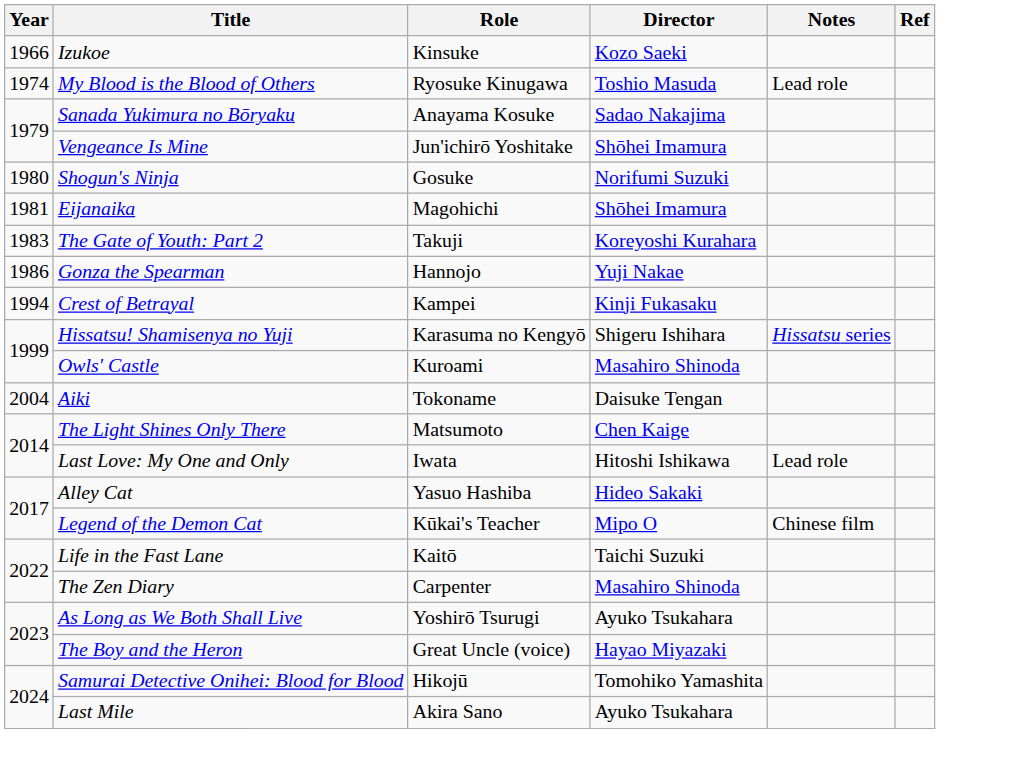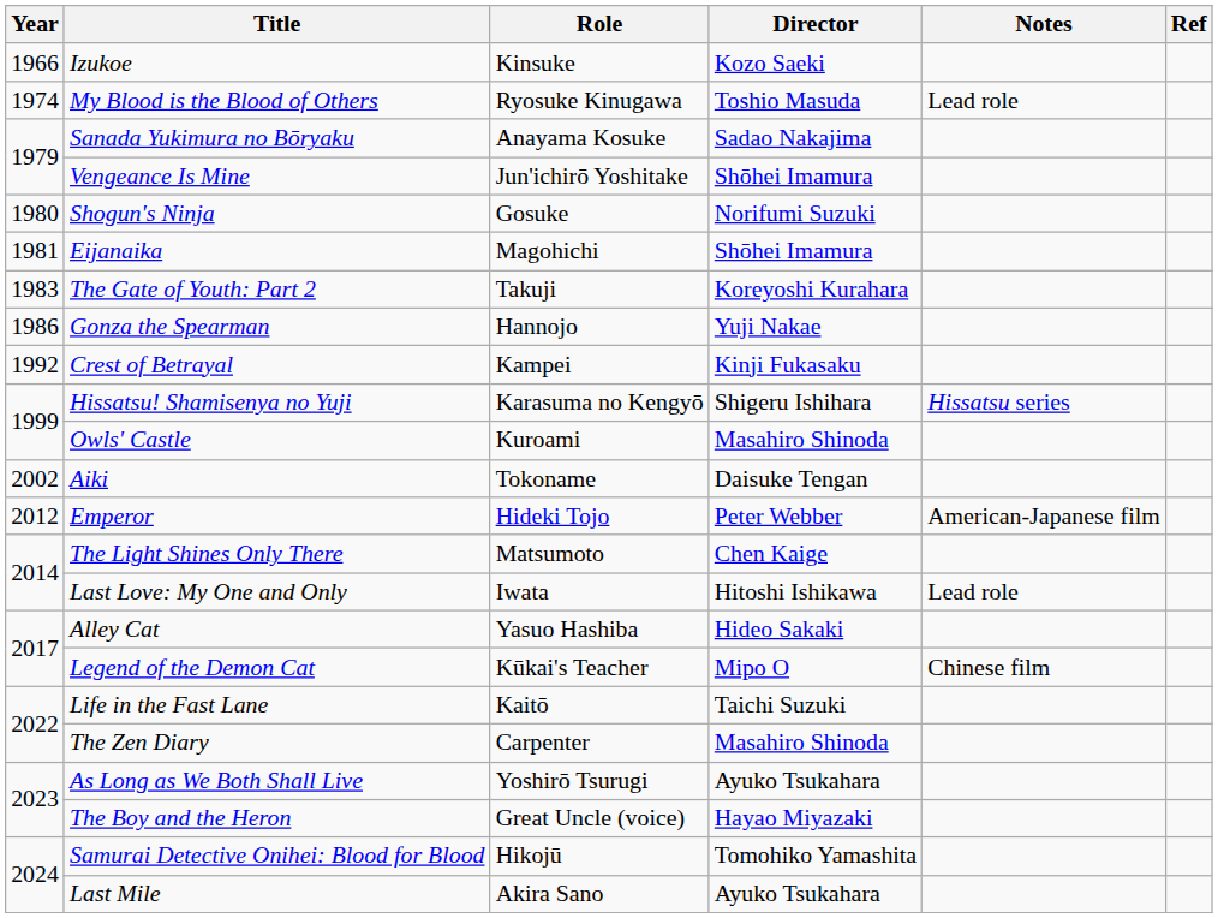Crest of Betrayal | Year: 1994 -> 1992
Aiki | Year: 2004 -> 2002
+ row: 2012 | Emperor | Hideki Tojo | Peter Webber | American-Japanese film
